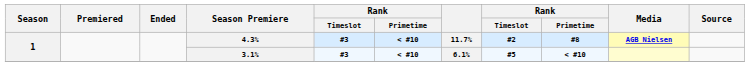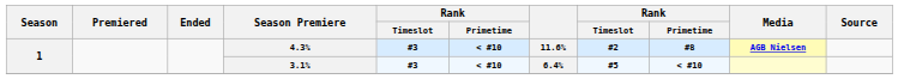4.3% | column 7: 11.7% -> 11.6%
3.1% | column 7: 6.1% -> 6.4%
